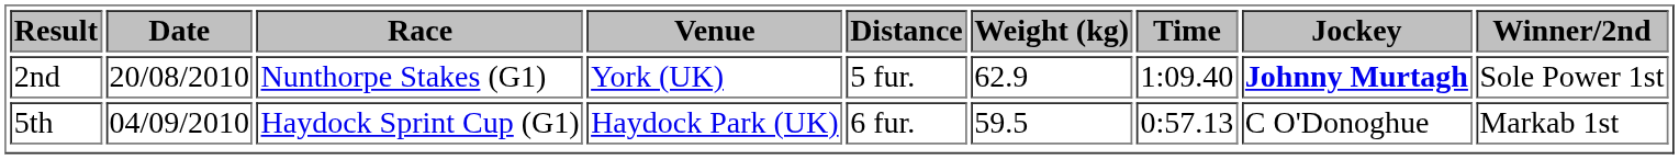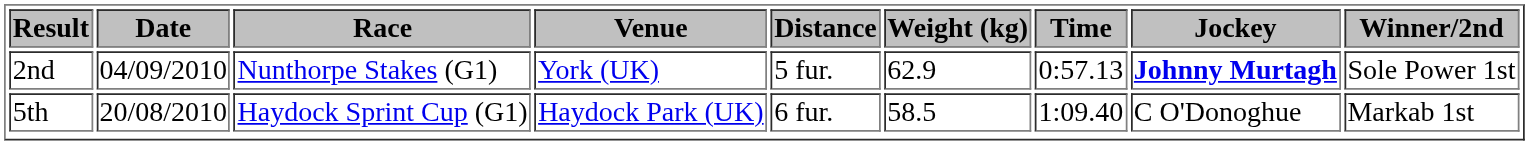2nd | Date: 20/08/2010 -> 04/09/2010
2nd | Time: 1:09.40 -> 0:57.13
5th | Date: 04/09/2010 -> 20/08/2010
5th | Weight (kg): 59.5 -> 58.5
5th | Time: 0:57.13 -> 1:09.40
